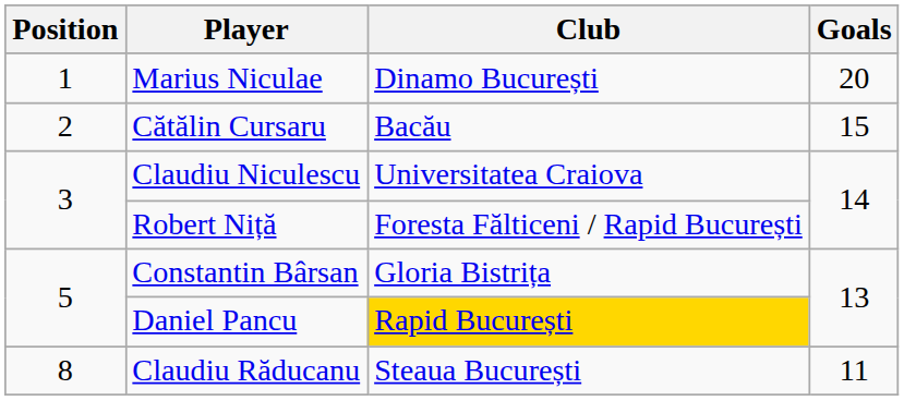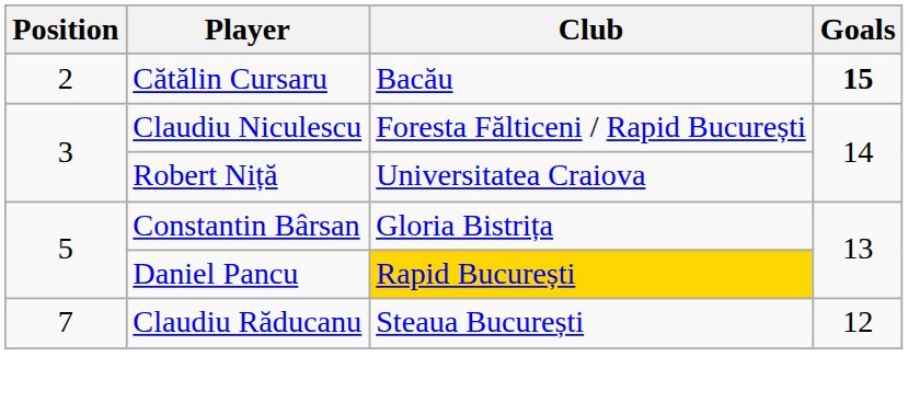- row: 1 | Marius Niculae | Dinamo București | 20
Cătălin Cursaru | Goals: normal -> bold
Claudiu Niculescu | Club: Universitatea Craiova -> Foresta Fălticeni / Rapid București
Robert Niță | Club: Foresta Fălticeni / Rapid București -> Universitatea Craiova
Claudiu Răducanu | Position: 8 -> 7
Claudiu Răducanu | Goals: 11 -> 12
